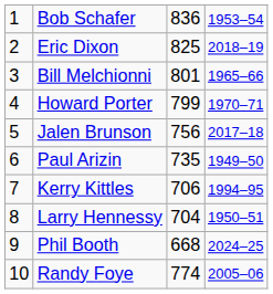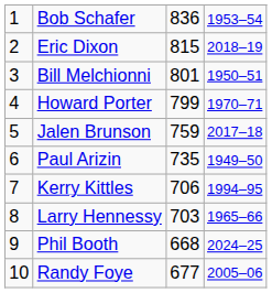Eric Dixon | column 3: 825 -> 815
Bill Melchionni | column 4: 1965–66 -> 1950–51
Jalen Brunson | column 3: 756 -> 759
Larry Hennessy | column 3: 704 -> 703
Larry Hennessy | column 4: 1950–51 -> 1965–66
Randy Foye | column 3: 774 -> 677
